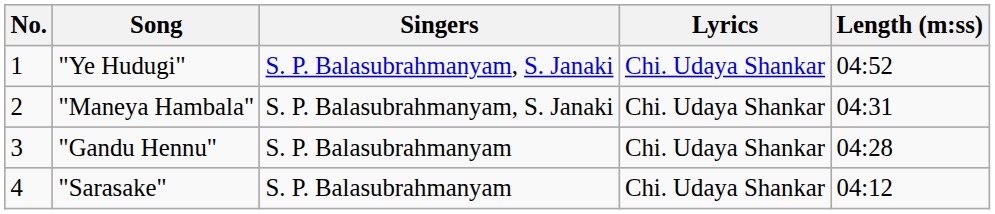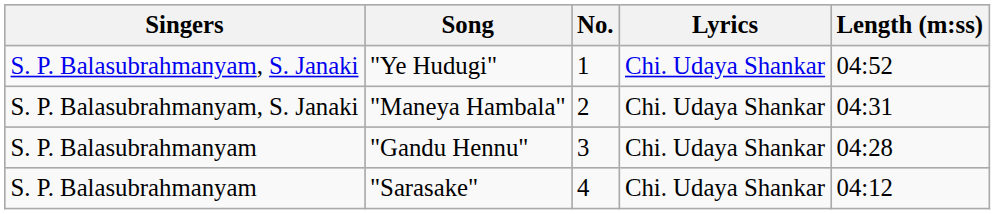columns swapped: No. <-> Singers
